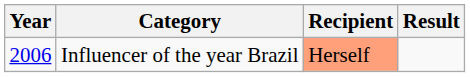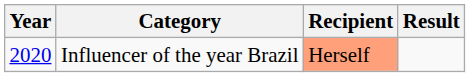Influencer of the year Brazil | Year: 2006 -> 2020
